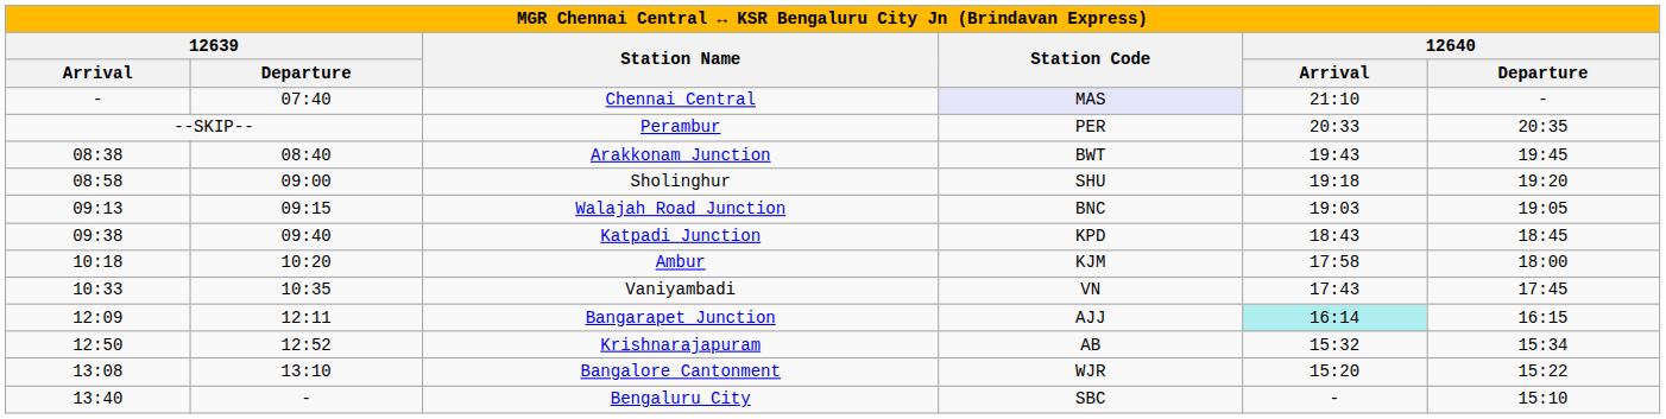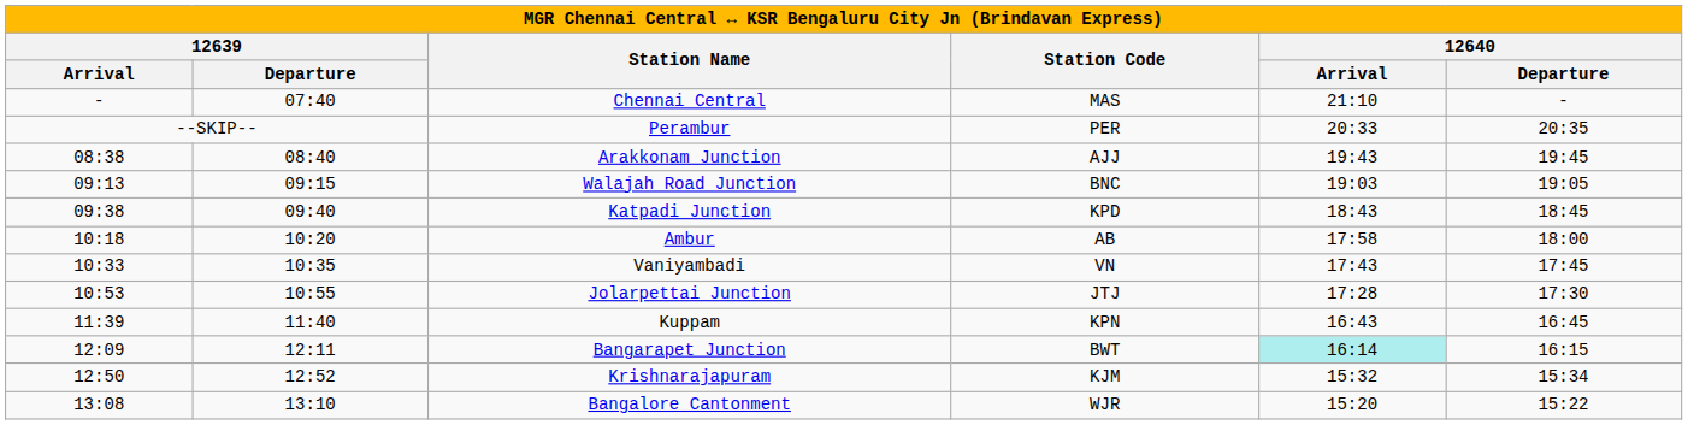Chennai Central | column 4: lavender background -> no background
Arakkonam Junction | column 4: BWT -> AJJ
- row: 08:58 | 09:00 | Sholinghur | SHU | 19:18 | 19:20
Ambur | column 4: KJM -> AB
+ row: 10:53 | 10:55 | Jolarpettai Junction | JTJ | 17:28 | 17:30
+ row: 11:39 | 11:40 | Kuppam | KPN | 16:43 | 16:45
Bangarapet Junction | column 4: AJJ -> BWT
Krishnarajapuram | column 4: AB -> KJM
- row: 13:40 | - | Bengaluru City | SBC | - | 15:10
